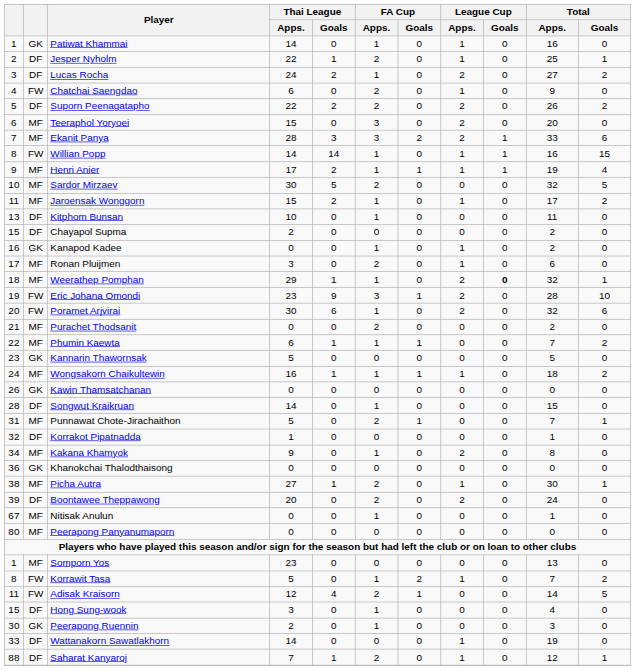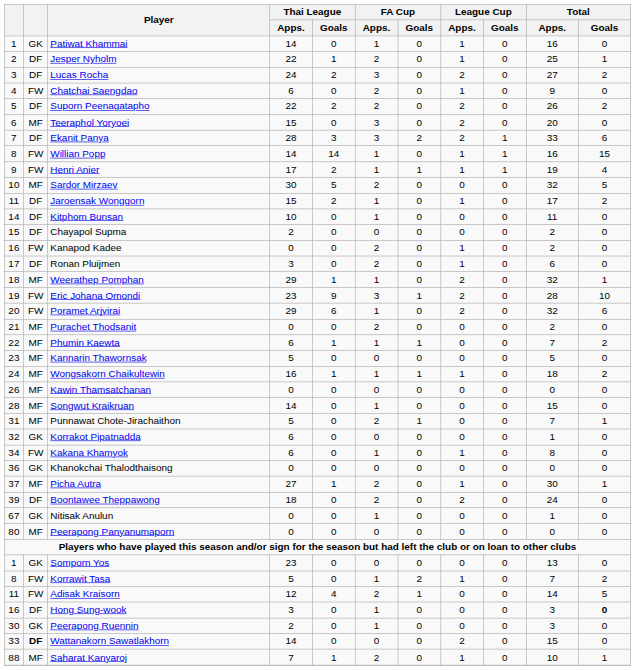Lucas Rocha | FA Cup / Apps.: 1 -> 3
Ekanit Panya | column 2: MF -> DF
Henri Anier | column 2: MF -> FW
Jaroensak Wonggorn | column 2: MF -> DF
Kitphom Bunsan | column 1: 13 -> 14
Kanapod Kadee | column 2: GK -> FW
Kanapod Kadee | FA Cup / Apps.: 1 -> 2
Ronan Pluijmen | column 2: MF -> DF
Weerathep Pomphan | League Cup / Goals: bold -> normal
Poramet Arjvirai | Thai League / Apps.: 30 -> 29
Kannarin Thawornsak | column 2: GK -> MF
Kawin Thamsatchanan | column 2: GK -> MF
Songwut Kraikruan | column 2: DF -> MF
Korrakot Pipatnadda | column 2: DF -> GK
Korrakot Pipatnadda | Thai League / Apps.: 1 -> 6
Kakana Khamyok | column 2: MF -> FW
Kakana Khamyok | Thai League / Apps.: 9 -> 6
Kakana Khamyok | League Cup / Apps.: 2 -> 1
Picha Autra | column 1: 38 -> 37
Boontawee Theppawong | Thai League / Apps.: 20 -> 18
Nitisak Anulun | column 2: MF -> GK
Somporn Yos | column 2: MF -> GK
Hong Sung-wook | column 1: 15 -> 16
Hong Sung-wook | Total / Apps.: 4 -> 3
Hong Sung-wook | Total / Goals: normal -> bold
Wattanakorn Sawatlakhorn | column 2: normal -> bold
Wattanakorn Sawatlakhorn | League Cup / Apps.: 1 -> 2
Wattanakorn Sawatlakhorn | Total / Apps.: 19 -> 15
Saharat Kanyaroj | column 2: DF -> MF
Saharat Kanyaroj | Total / Apps.: 12 -> 10
